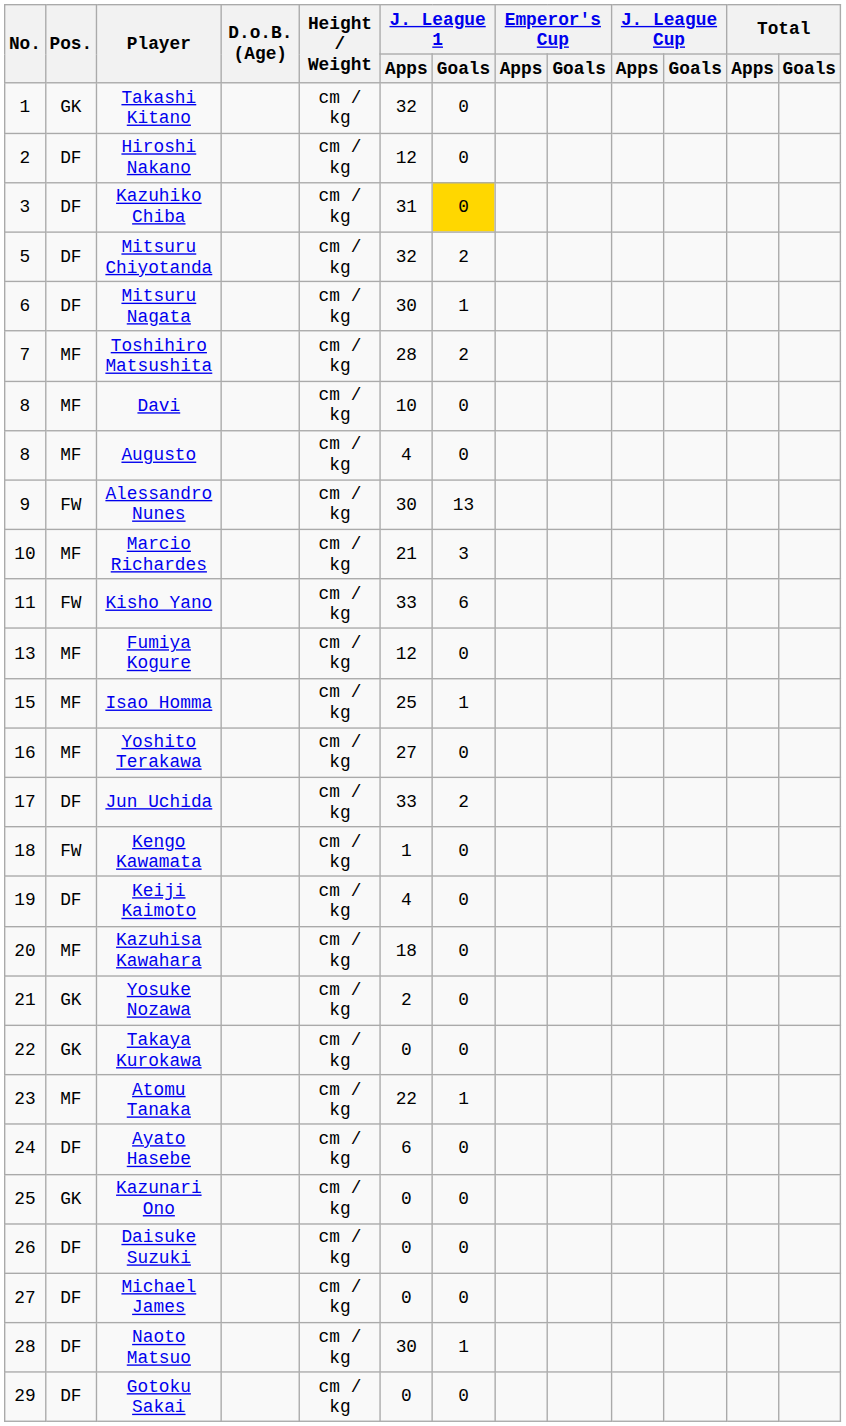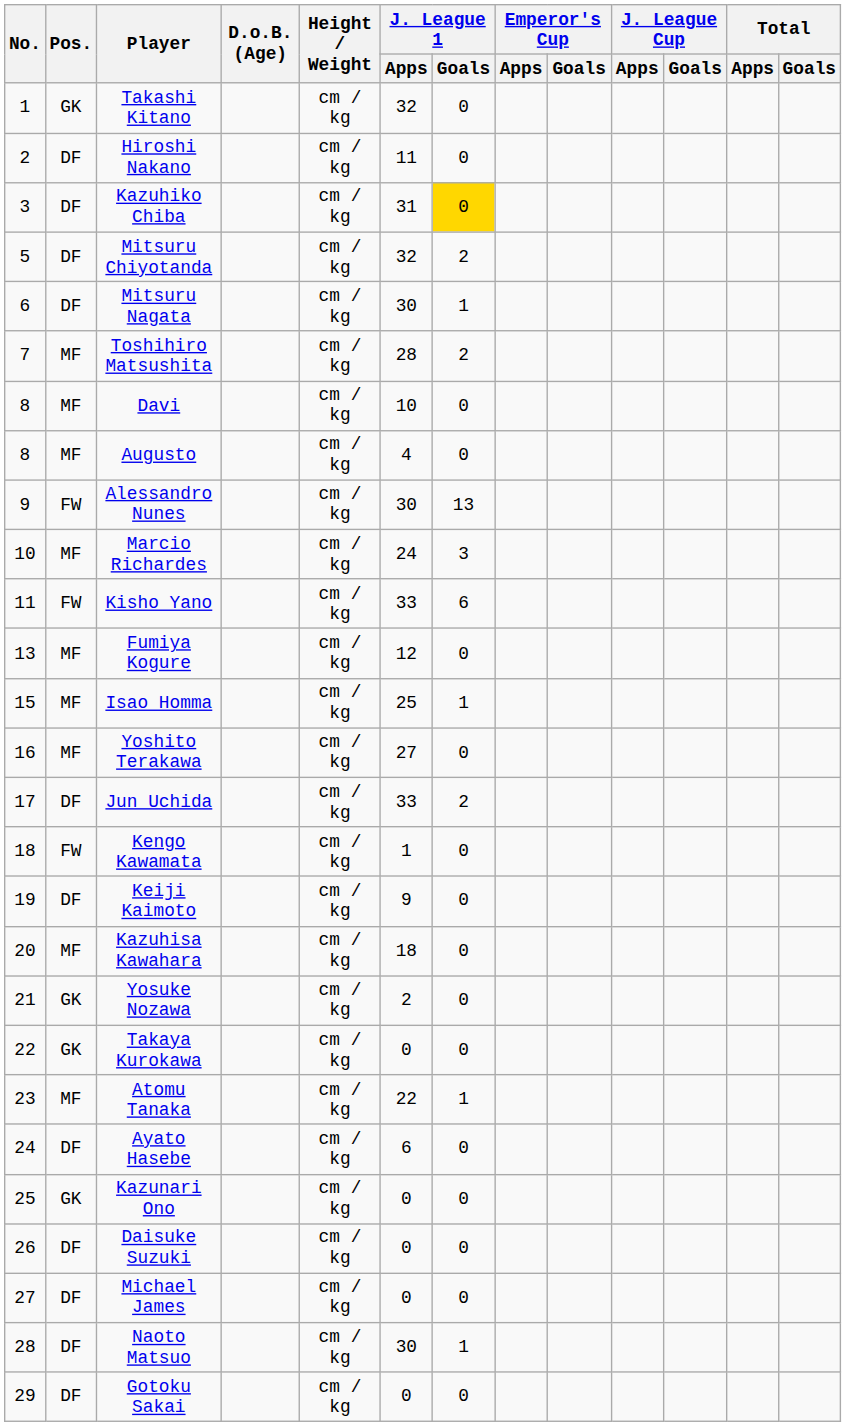Hiroshi Nakano | J. League 1 / Apps: 12 -> 11
Marcio Richardes | J. League 1 / Apps: 21 -> 24
Keiji Kaimoto | J. League 1 / Apps: 4 -> 9
